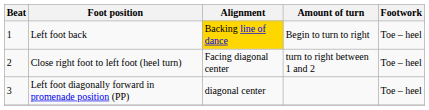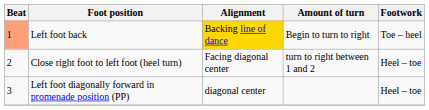Left foot back | Beat: no background -> lightsalmon background
Close right foot to left foot (heel turn) | Footwork: Toe – heel -> Heel – toe
Left foot diagonally forward in promenade position (PP) | Footwork: Toe – heel -> Heel – toe
